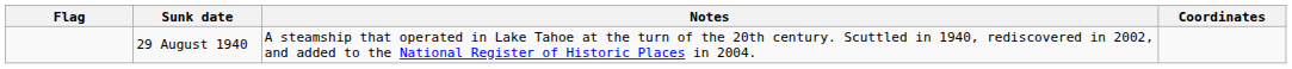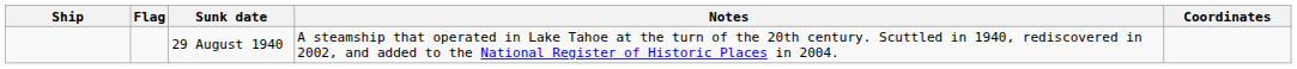+ column: Ship
